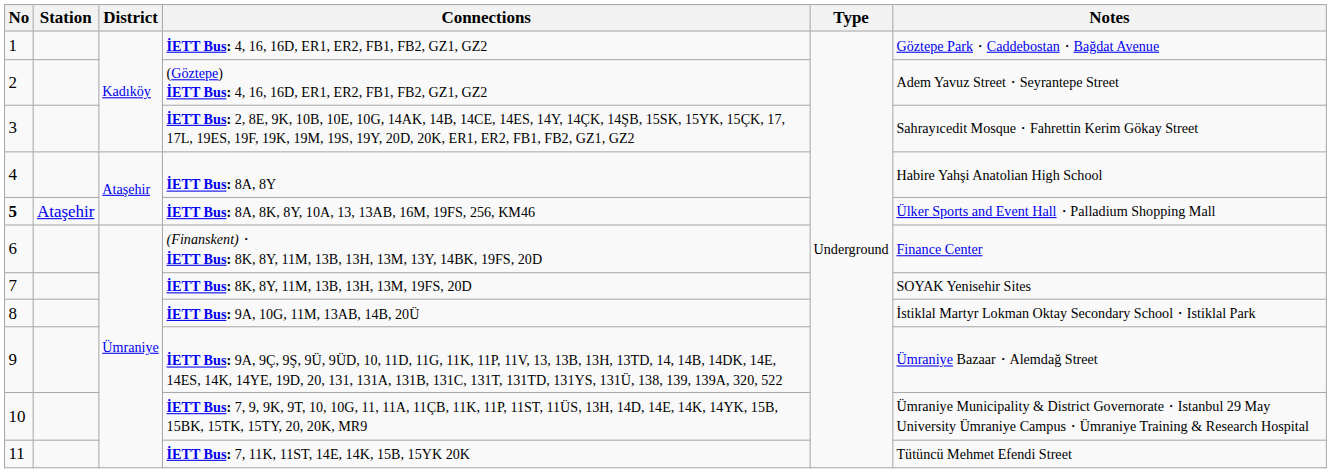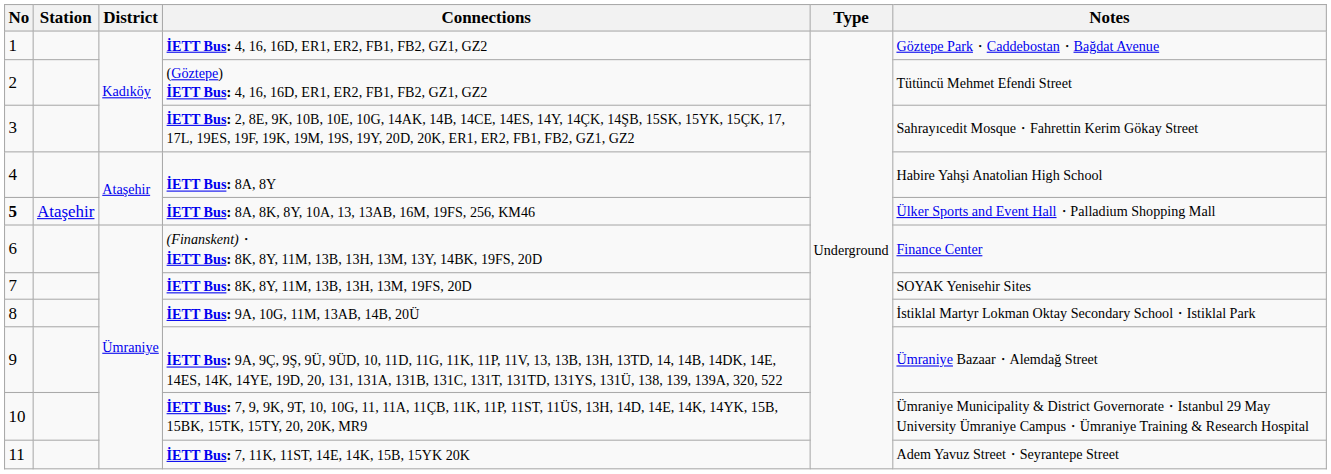(Göztepe) İETT Bus: 4, 16, 16D, ER1, ER2, FB1, FB2, GZ1, GZ2 | Notes: Adem Yavuz Street・Seyrantepe Street -> Tütüncü Mehmet Efendi Street
İETT Bus: 7, 11K, 11ST, 14E, 14K, 15B, 15YK 20K | Notes: Tütüncü Mehmet Efendi Street -> Adem Yavuz Street・Seyrantepe Street
